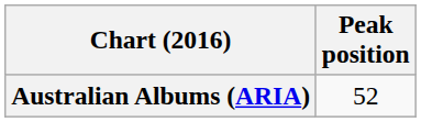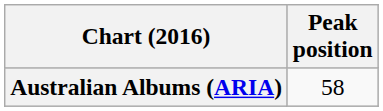Australian Albums (ARIA) | Peak position: 52 -> 58
